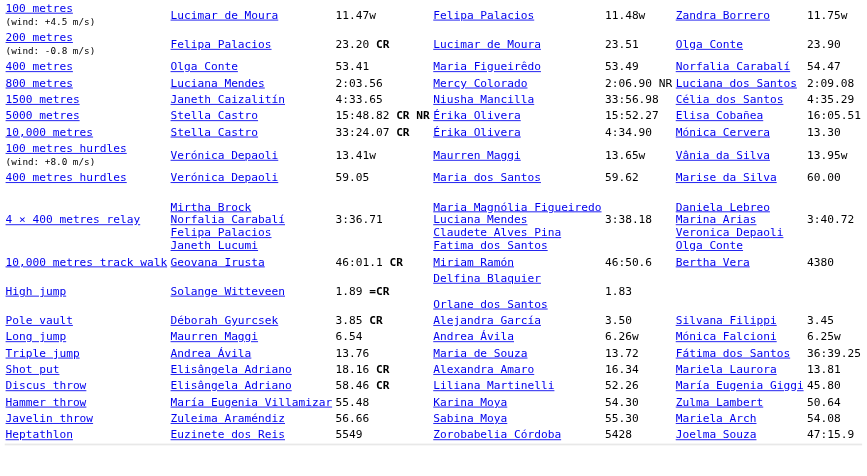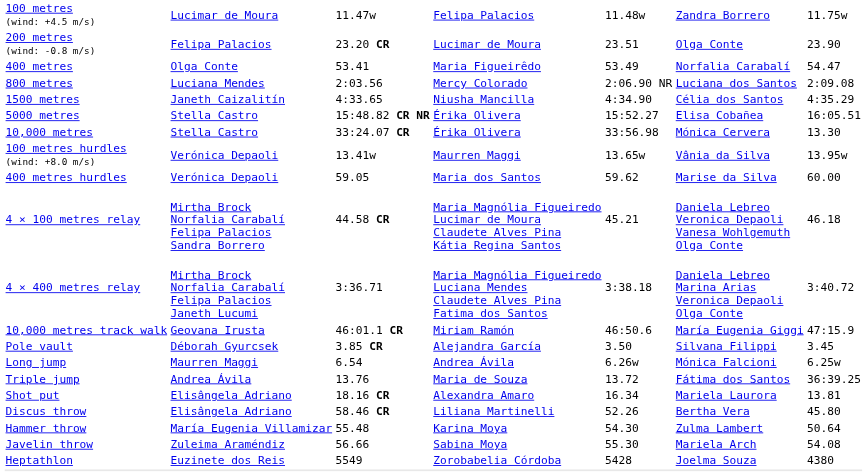1500 metres | column 5: 33:56.98 -> 4:34.90
10,000 metres | column 5: 4:34.90 -> 33:56.98
+ row: 4 × 100 metres relay | Mirtha Brock Norfalia Carabalí Felipa Palacios Sandra Borrero | 44.58 CR | Maria Magnólia Figueiredo Lucimar de Moura Claudete Alves Pina Kátia Regina Santos | 45.21 | Daniela Lebreo Veronica Depaoli Vanesa Wohlgemuth Olga Conte | 46.18
10,000 metres track walk | column 6: Bertha Vera -> María Eugenia Giggi
10,000 metres track walk | column 7: 4380 -> 47:15.9
- row: High jump | Solange Witteveen | 1.89 =CR | Delfina Blaquier Orlane dos Santos | 1.83
Discus throw | column 6: María Eugenia Giggi -> Bertha Vera
Heptathlon | column 7: 47:15.9 -> 4380
